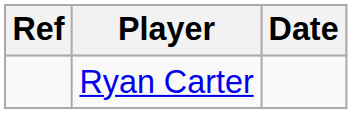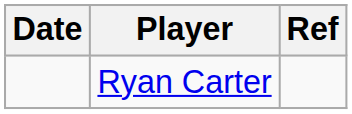columns swapped: Date <-> Ref
